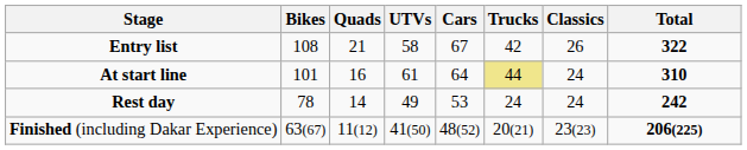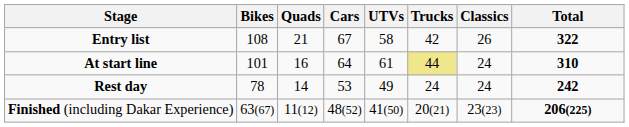columns swapped: Cars <-> UTVs
